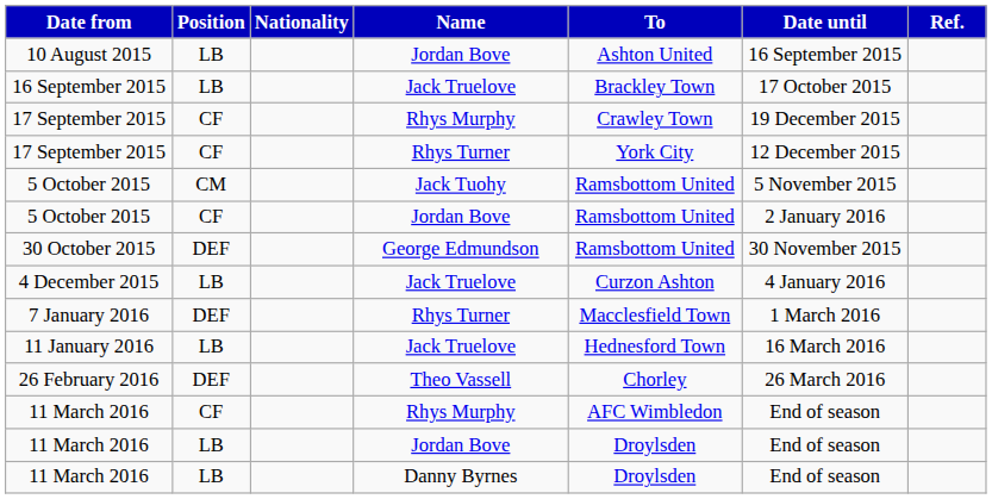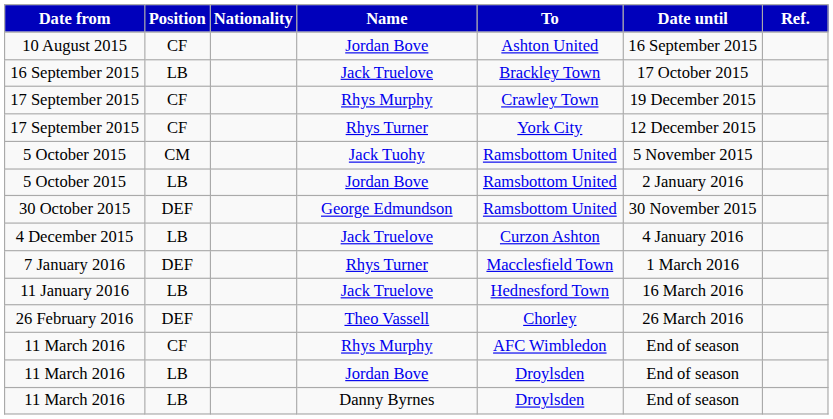10 August 2015 | Position: LB -> CF
5 October 2015 / Jordan Bove | Position: CF -> LB
